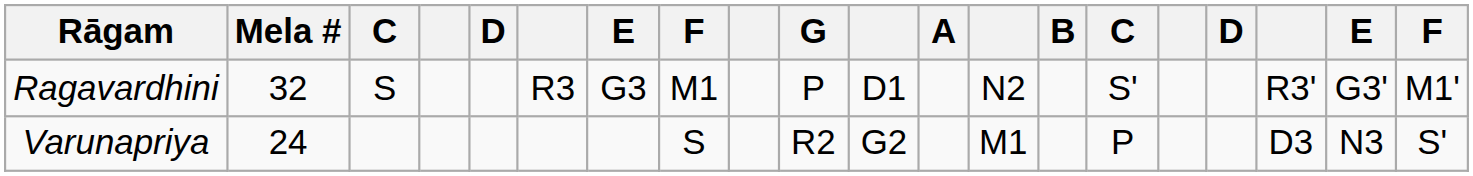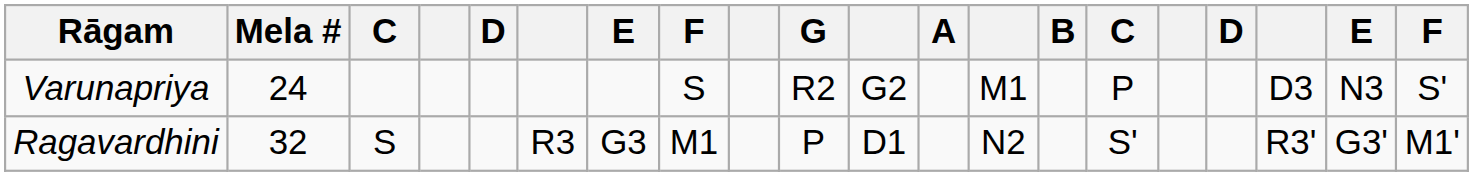rows swapped: Ragavardhini <-> Varunapriya
